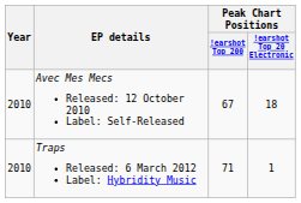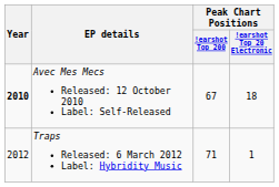Avec Mes Mecs Released: 12 October 2010 Label: Self-Released | Year: normal -> bold
Traps Released: 6 March 2012 Label: Hybridity Music | Year: 2010 -> 2012
